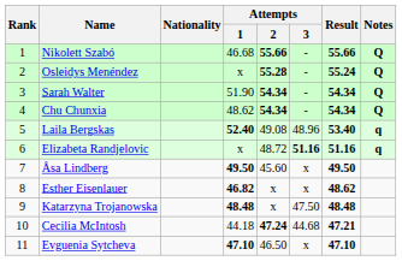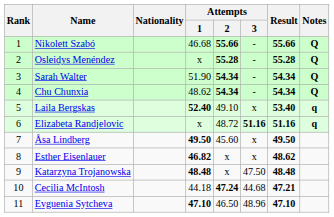Osleidys Menéndez | Result: 55.24 -> 55.28
Laila Bergskas | Attempts / 2: 49.08 -> 49.10
Laila Bergskas | Attempts / 3: 48.96 -> x
Evguenia Sytcheva | Attempts / 3: x -> 48.96
